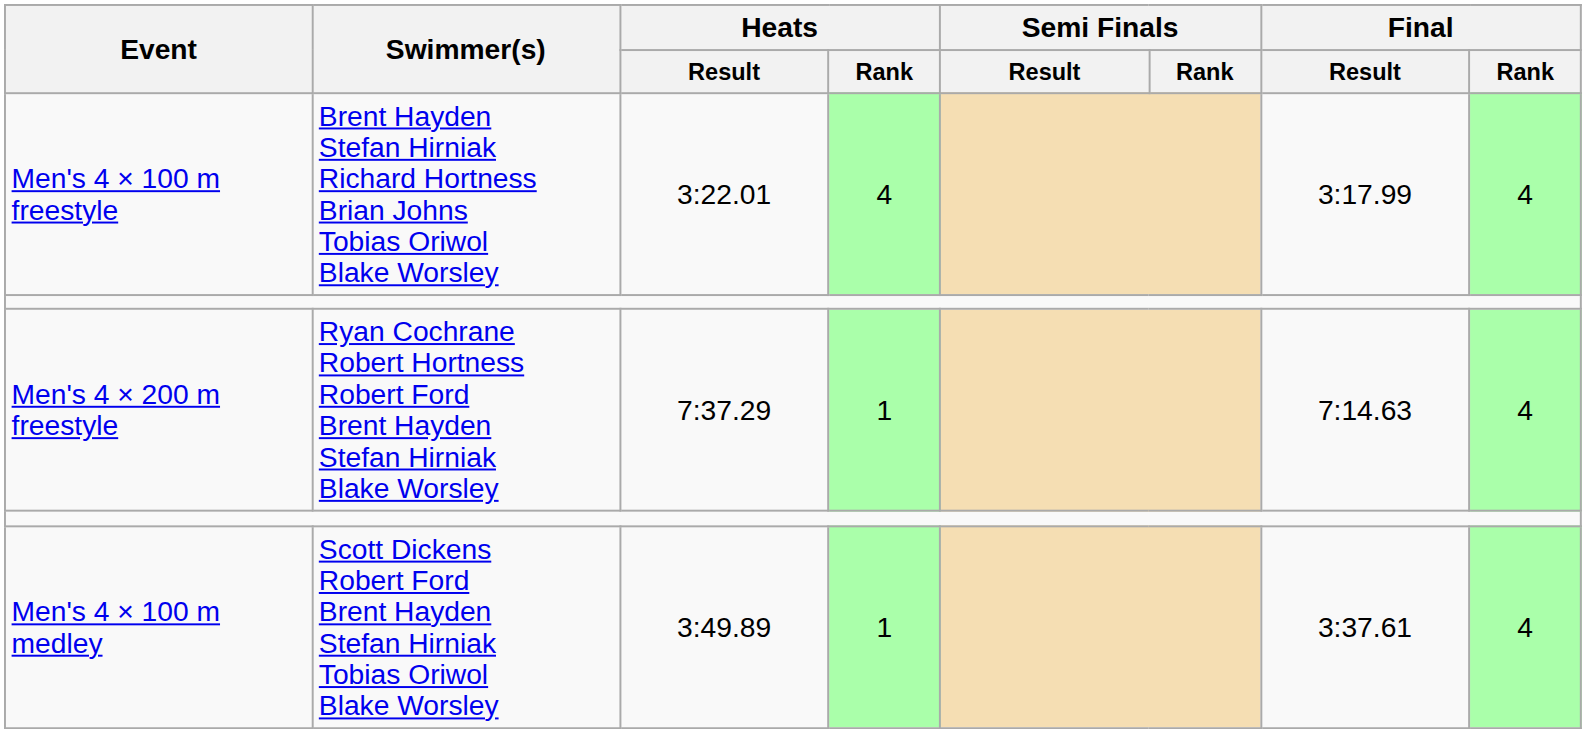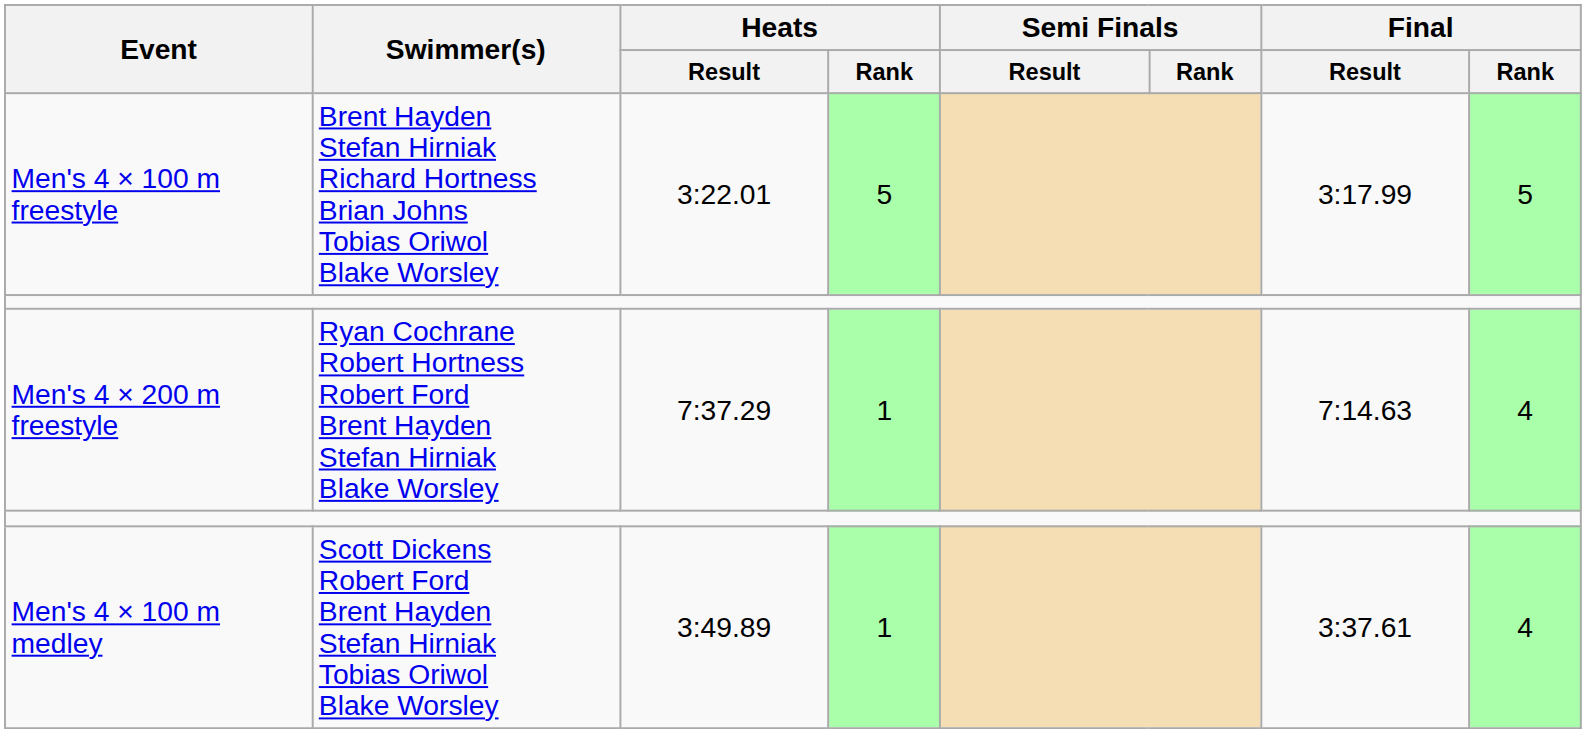Men's 4 × 100 m freestyle | Heats / Rank: 4 -> 5
Men's 4 × 100 m freestyle | Final / Rank: 4 -> 5
